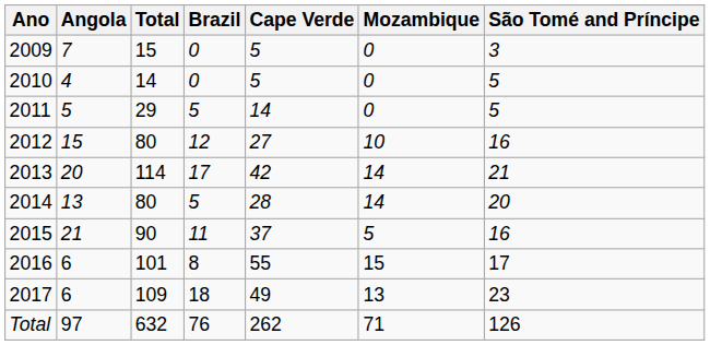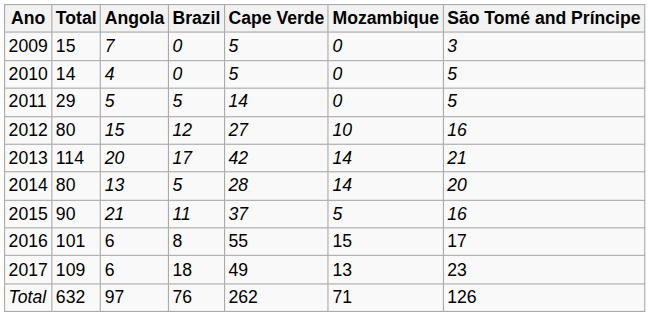columns swapped: Total <-> Angola
